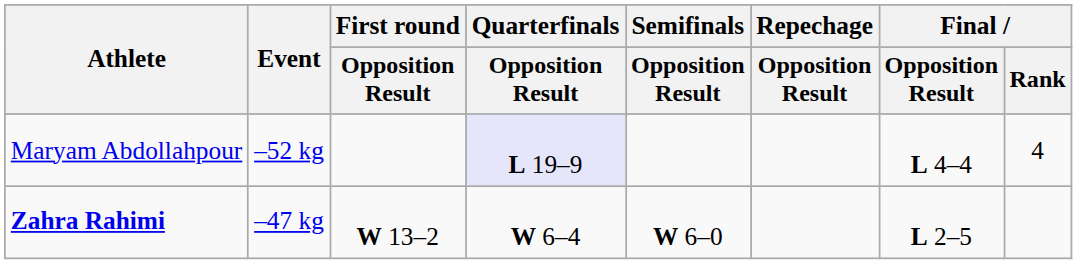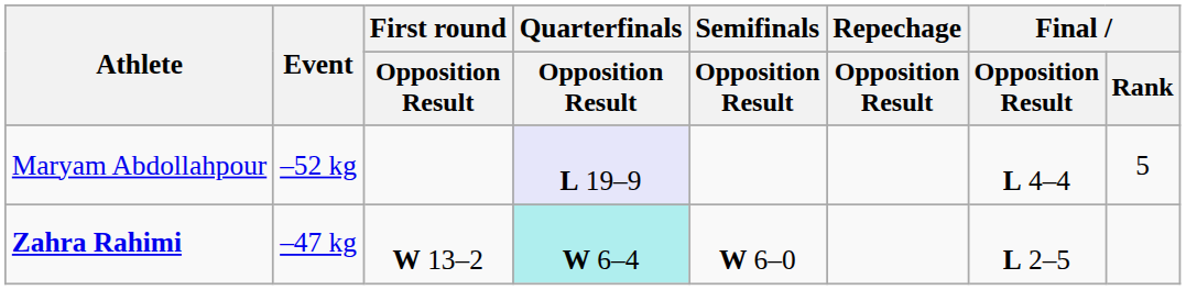Maryam Abdollahpour | Final / Rank: 4 -> 5
Zahra Rahimi | Quarterfinals / Opposition Result: no background -> paleturquoise background
